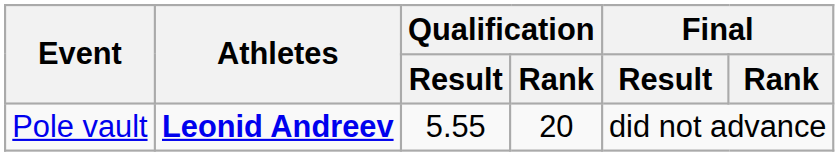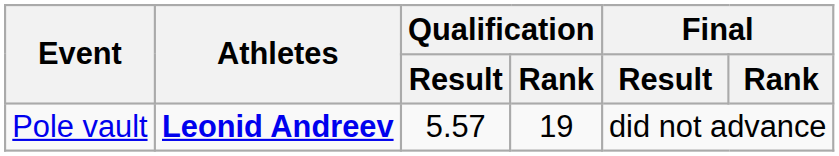Pole vault | Qualification / Result: 5.55 -> 5.57
Pole vault | Qualification / Rank: 20 -> 19
